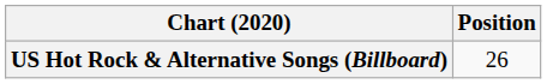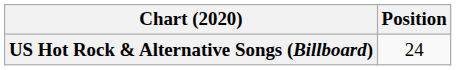US Hot Rock & Alternative Songs (Billboard) | Position: 26 -> 24
